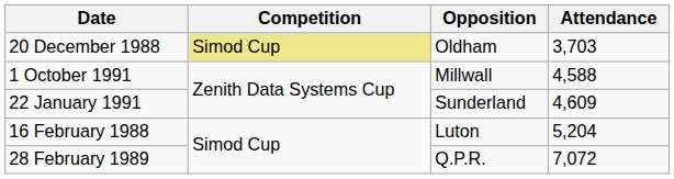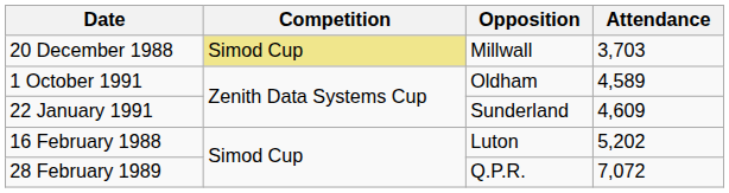20 December 1988 | Opposition: Oldham -> Millwall
1 October 1991 | Opposition: Millwall -> Oldham
1 October 1991 | Attendance: 4,588 -> 4,589
16 February 1988 | Attendance: 5,204 -> 5,202
